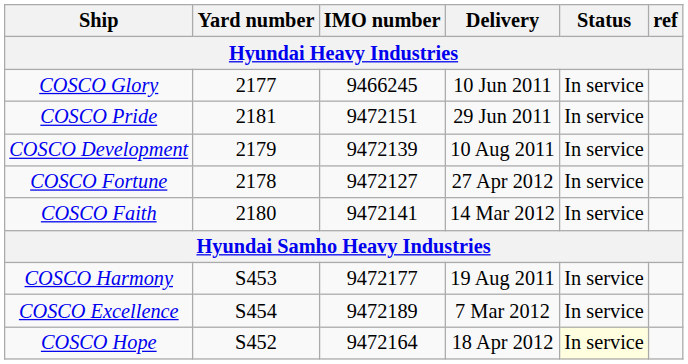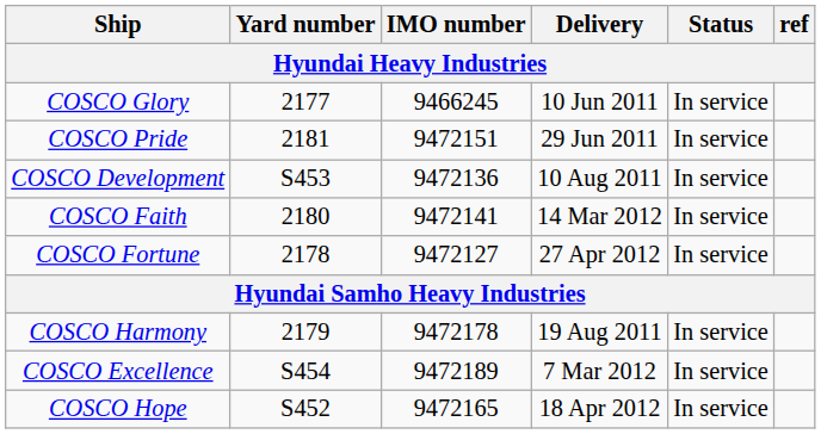COSCO Development | Yard number: 2179 -> S453
COSCO Development | IMO number: 9472139 -> 9472136
rows swapped: COSCO Fortune <-> COSCO Faith
COSCO Harmony | Yard number: S453 -> 2179
COSCO Harmony | IMO number: 9472177 -> 9472178
COSCO Hope | IMO number: 9472164 -> 9472165
COSCO Hope | Status: lightyellow background -> no background
